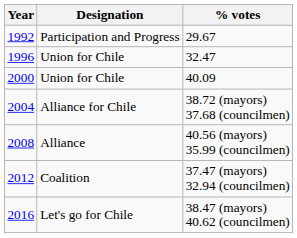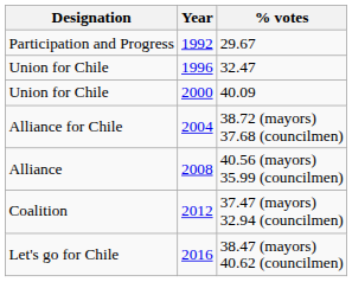columns swapped: Year <-> Designation
